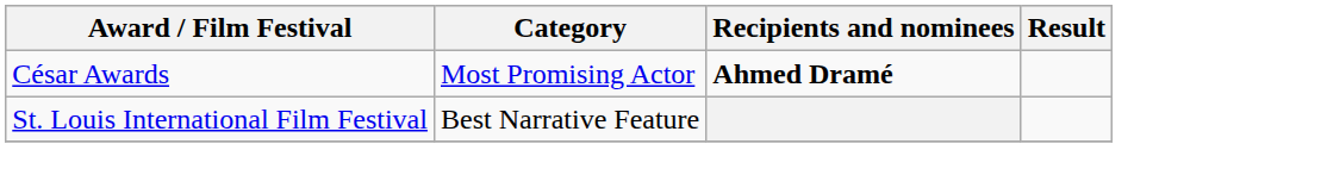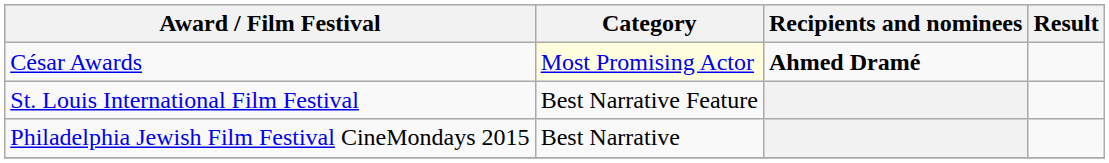César Awards | Category: no background -> lightyellow background
+ row: Philadelphia Jewish Film Festival CineMondays 2015 | Best Narrative
